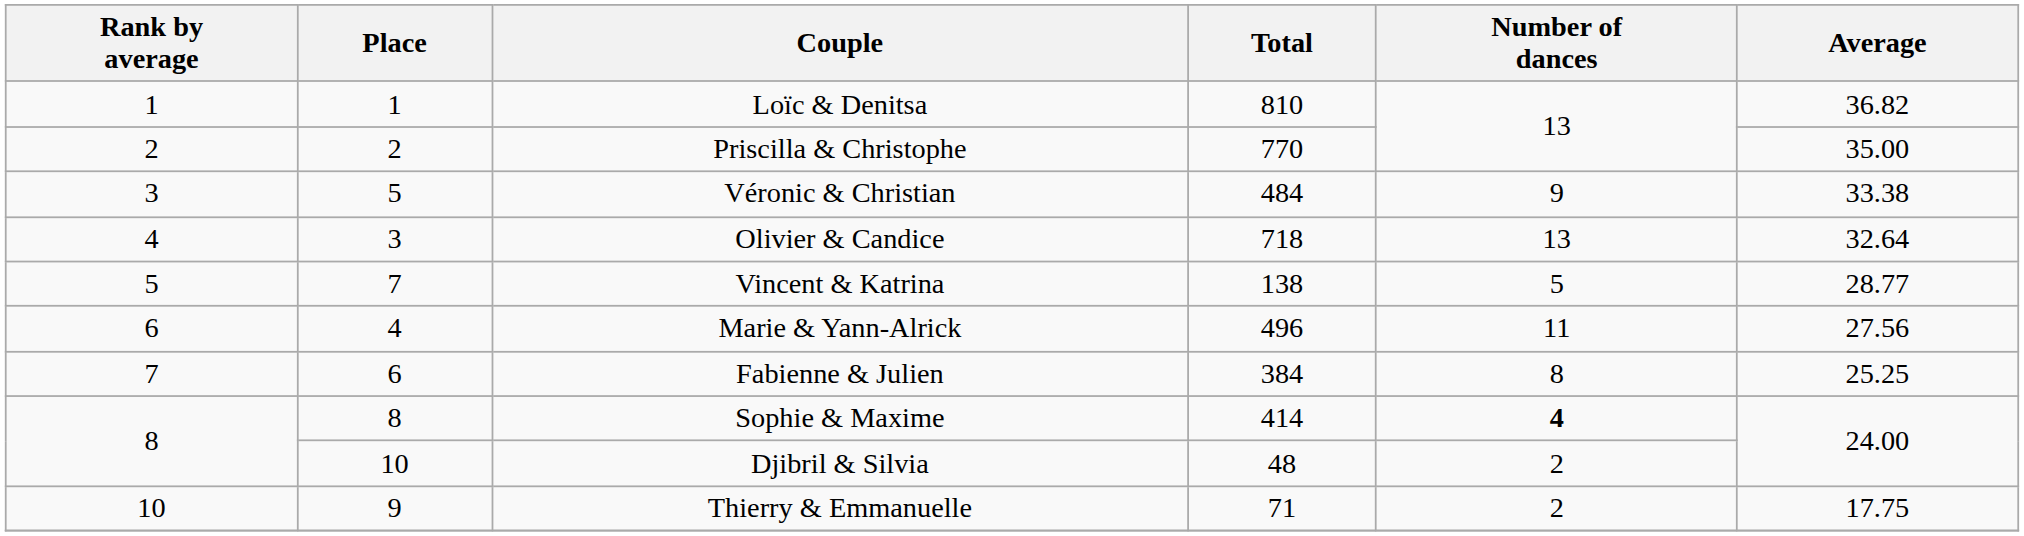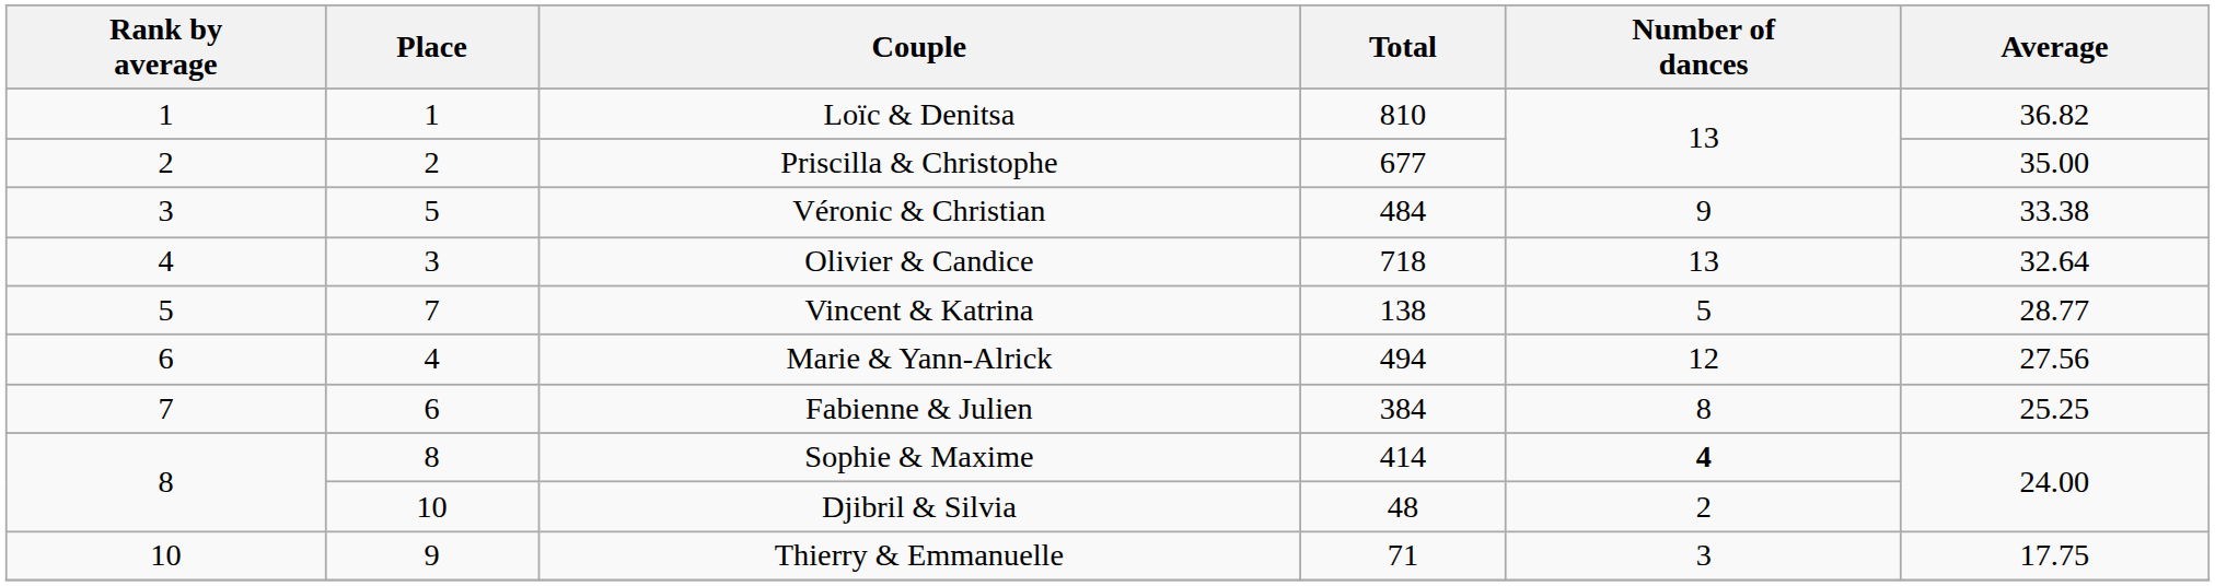Priscilla & Christophe | Total: 770 -> 677
Marie & Yann-Alrick | Total: 496 -> 494
Marie & Yann-Alrick | Number of dances: 11 -> 12
Thierry & Emmanuelle | Number of dances: 2 -> 3
